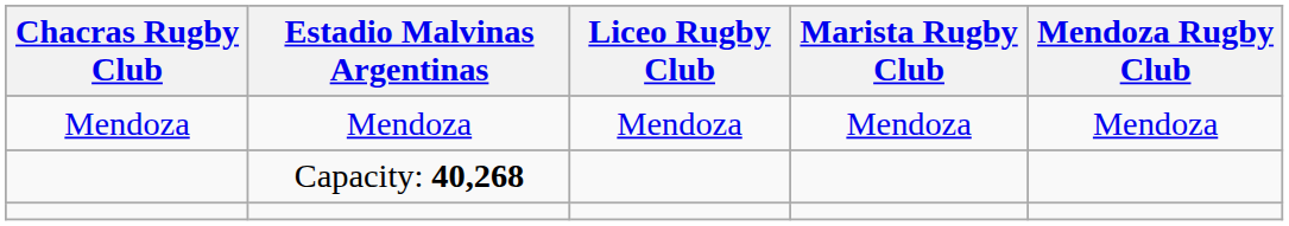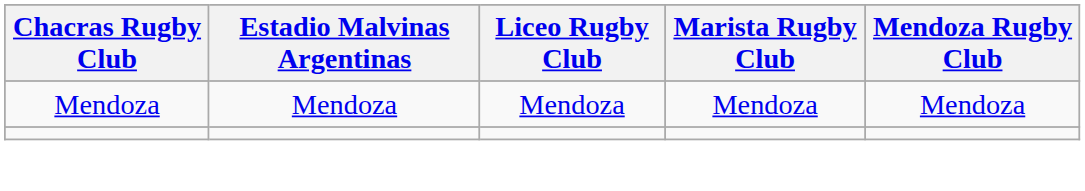- row: Capacity: 40,268
